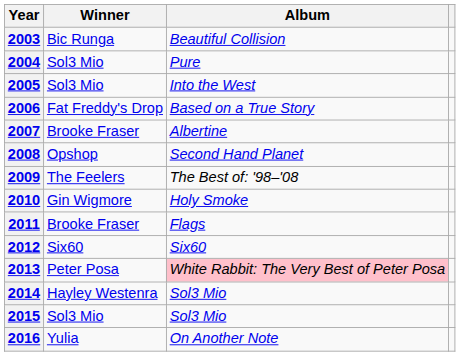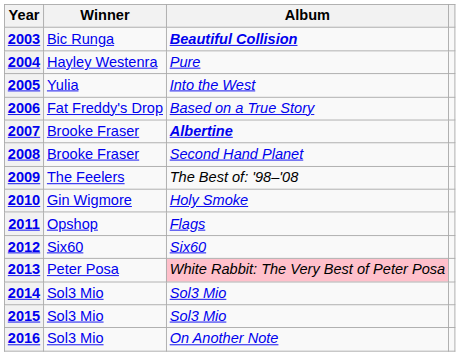2003 | Album: normal -> bold
2004 | Winner: Sol3 Mio -> Hayley Westenra
2005 | Winner: Sol3 Mio -> Yulia
2007 | Album: normal -> bold
2008 | Winner: Opshop -> Brooke Fraser
2011 | Winner: Brooke Fraser -> Opshop
2014 | Winner: Hayley Westenra -> Sol3 Mio
2016 | Winner: Yulia -> Sol3 Mio
